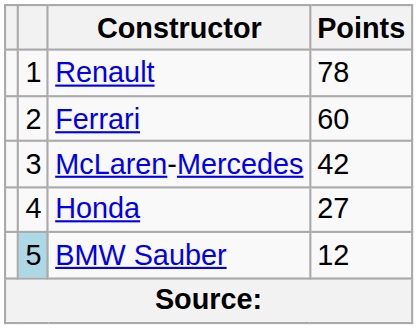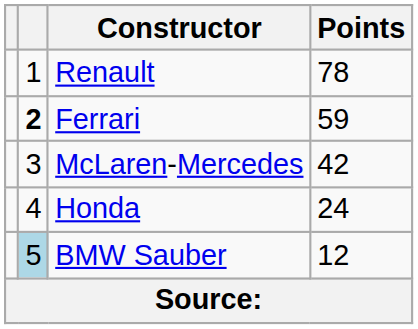Ferrari | column 2: normal -> bold
Ferrari | Points: 60 -> 59
Honda | Points: 27 -> 24
